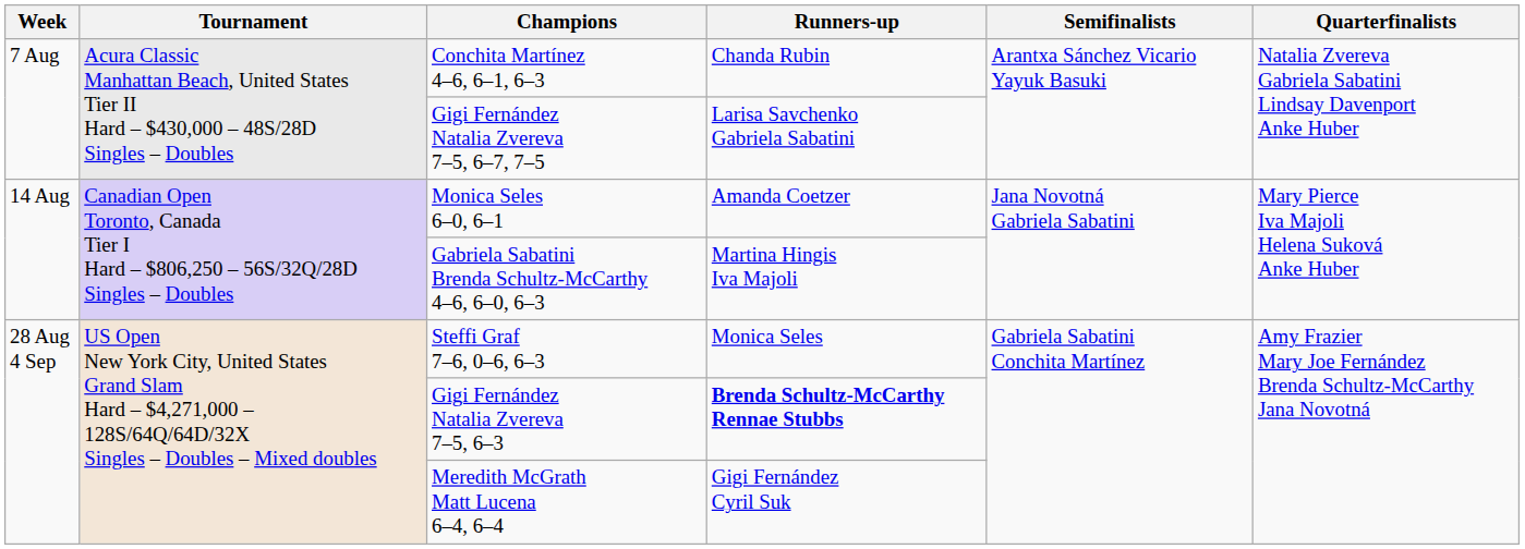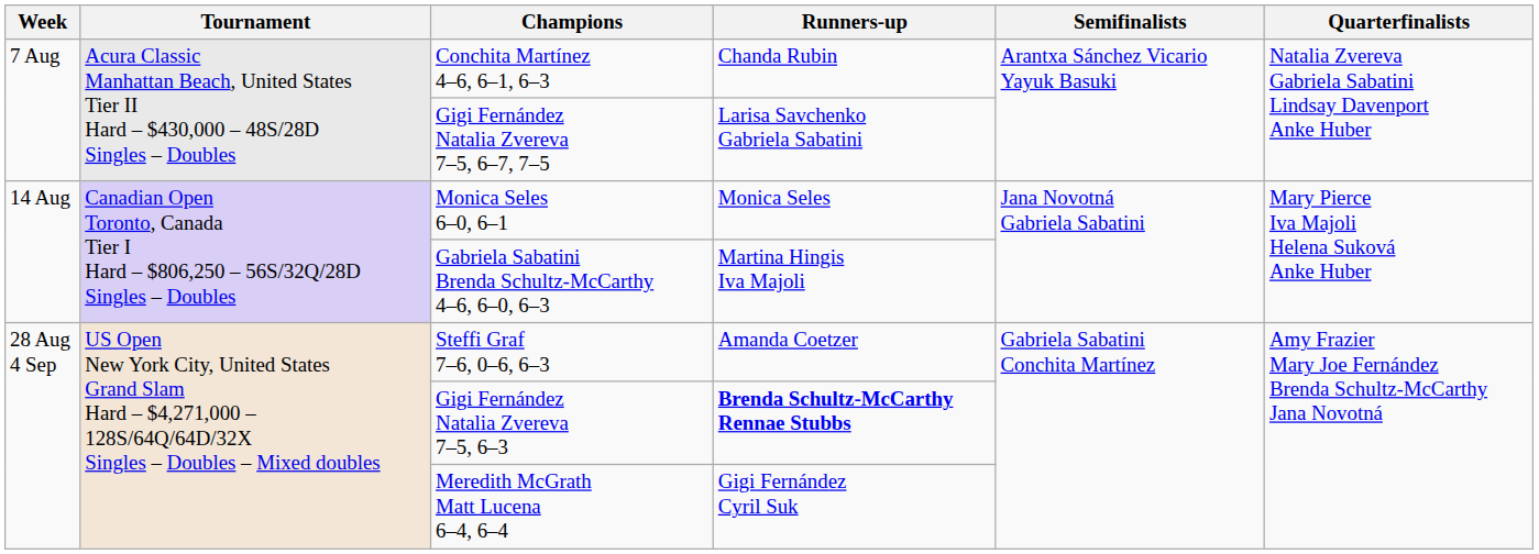Monica Seles 6–0, 6–1 | Runners-up: Amanda Coetzer -> Monica Seles
Steffi Graf 7–6, 0–6, 6–3 | Runners-up: Monica Seles -> Amanda Coetzer
